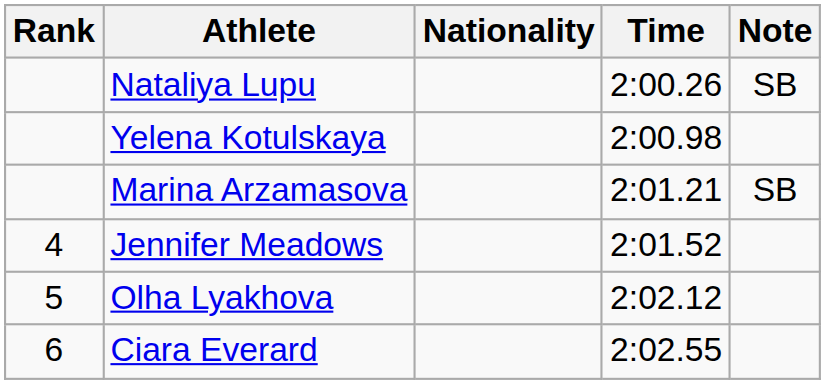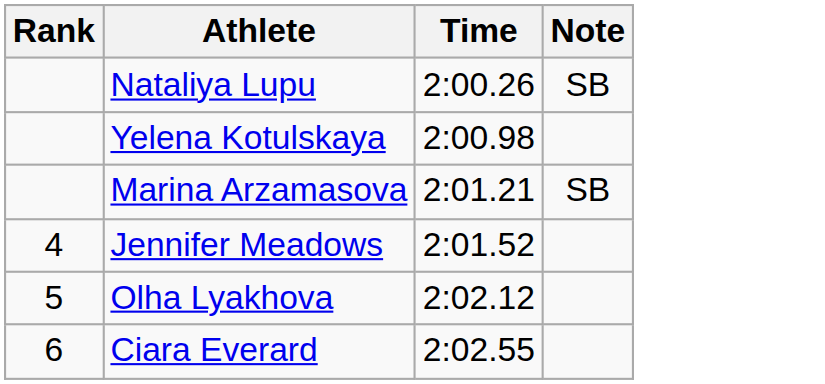- column: Nationality
